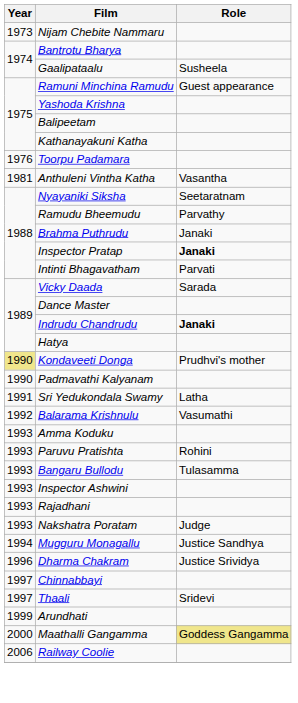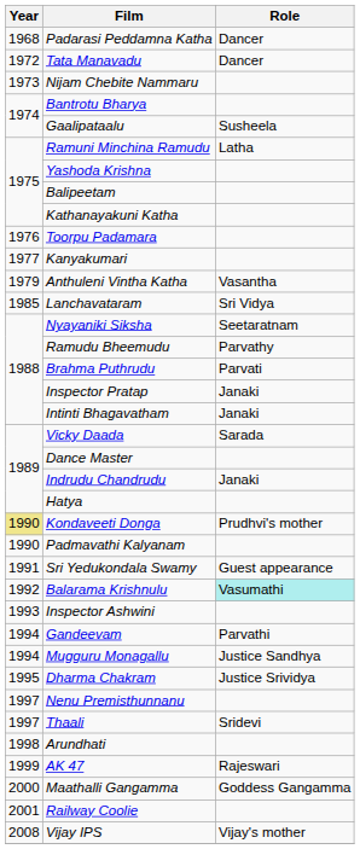+ row: 1968 | Padarasi Peddamna Katha | Dancer
+ row: 1972 | Tata Manavadu | Dancer
Ramuni Minchina Ramudu | Role: Guest appearance -> Latha
+ row: 1977 | Kanyakumari
Anthuleni Vintha Katha | Year: 1981 -> 1979
+ row: 1985 | Lanchavataram | Sri Vidya
Brahma Puthrudu | Role: Janaki -> Parvati
Inspector Pratap | Role: bold -> normal
Intinti Bhagavatham | Role: Parvati -> Janaki
Indrudu Chandrudu | Role: bold -> normal
Sri Yedukondala Swamy | Role: Latha -> Guest appearance
Balarama Krishnulu | Role: no background -> paleturquoise background
- row: 1993 | Amma Koduku
- row: 1993 | Paruvu Pratishta | Rohini
- row: 1993 | Bangaru Bullodu | Tulasamma
- row: 1993 | Rajadhani
- row: 1993 | Nakshatra Poratam | Judge
+ row: 1994 | Gandeevam | Parvathi
Dharma Chakram | Year: 1996 -> 1995
- row: 1997 | Chinnabbayi
+ row: 1997 | Nenu Premisthunnanu
Arundhati | Year: 1999 -> 1998
+ row: 1999 | AK 47 | Rajeswari
Maathalli Gangamma | Role: khaki background -> no background
Railway Coolie | Year: 2006 -> 2001
+ row: 2008 | Vijay IPS | Vijay's mother
